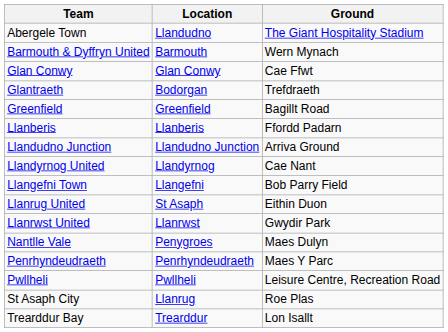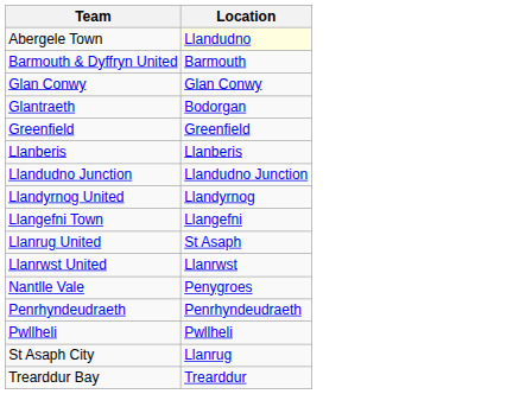- column: Ground | The Giant Hospitality Stadium | Wern Mynach | Cae Ffwt | Trefdraeth | Bagillt Road | Ffordd Padarn | Arriva Ground | Cae Nant | Bob Parry Field | Eithin Duon | Gwydir Park | Maes Dulyn | Maes Y Parc | Leisure Centre, Recreation Road | Roe Plas | Lon Isallt
Abergele Town | Location: no background -> lightyellow background
